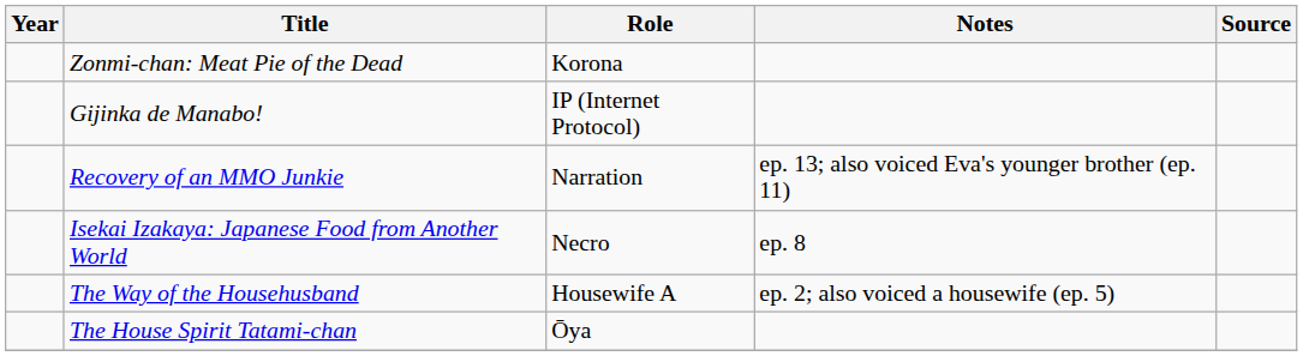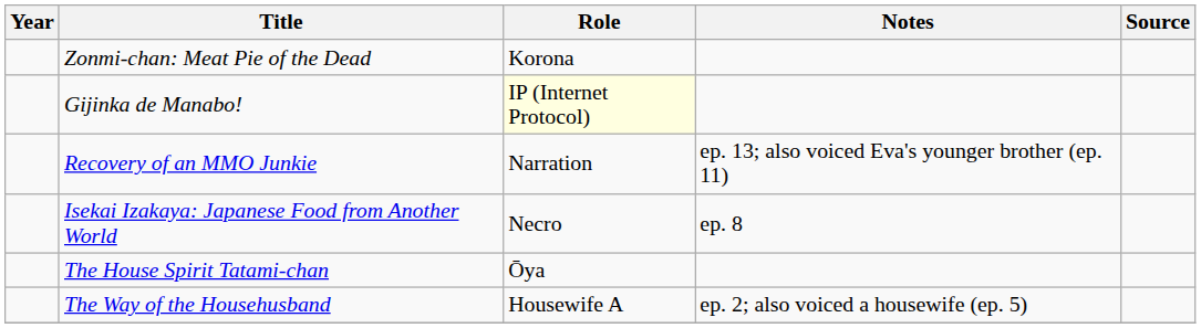Gijinka de Manabo! | Role: no background -> lightyellow background
rows swapped: The House Spirit Tatami-chan <-> The Way of the Househusband
